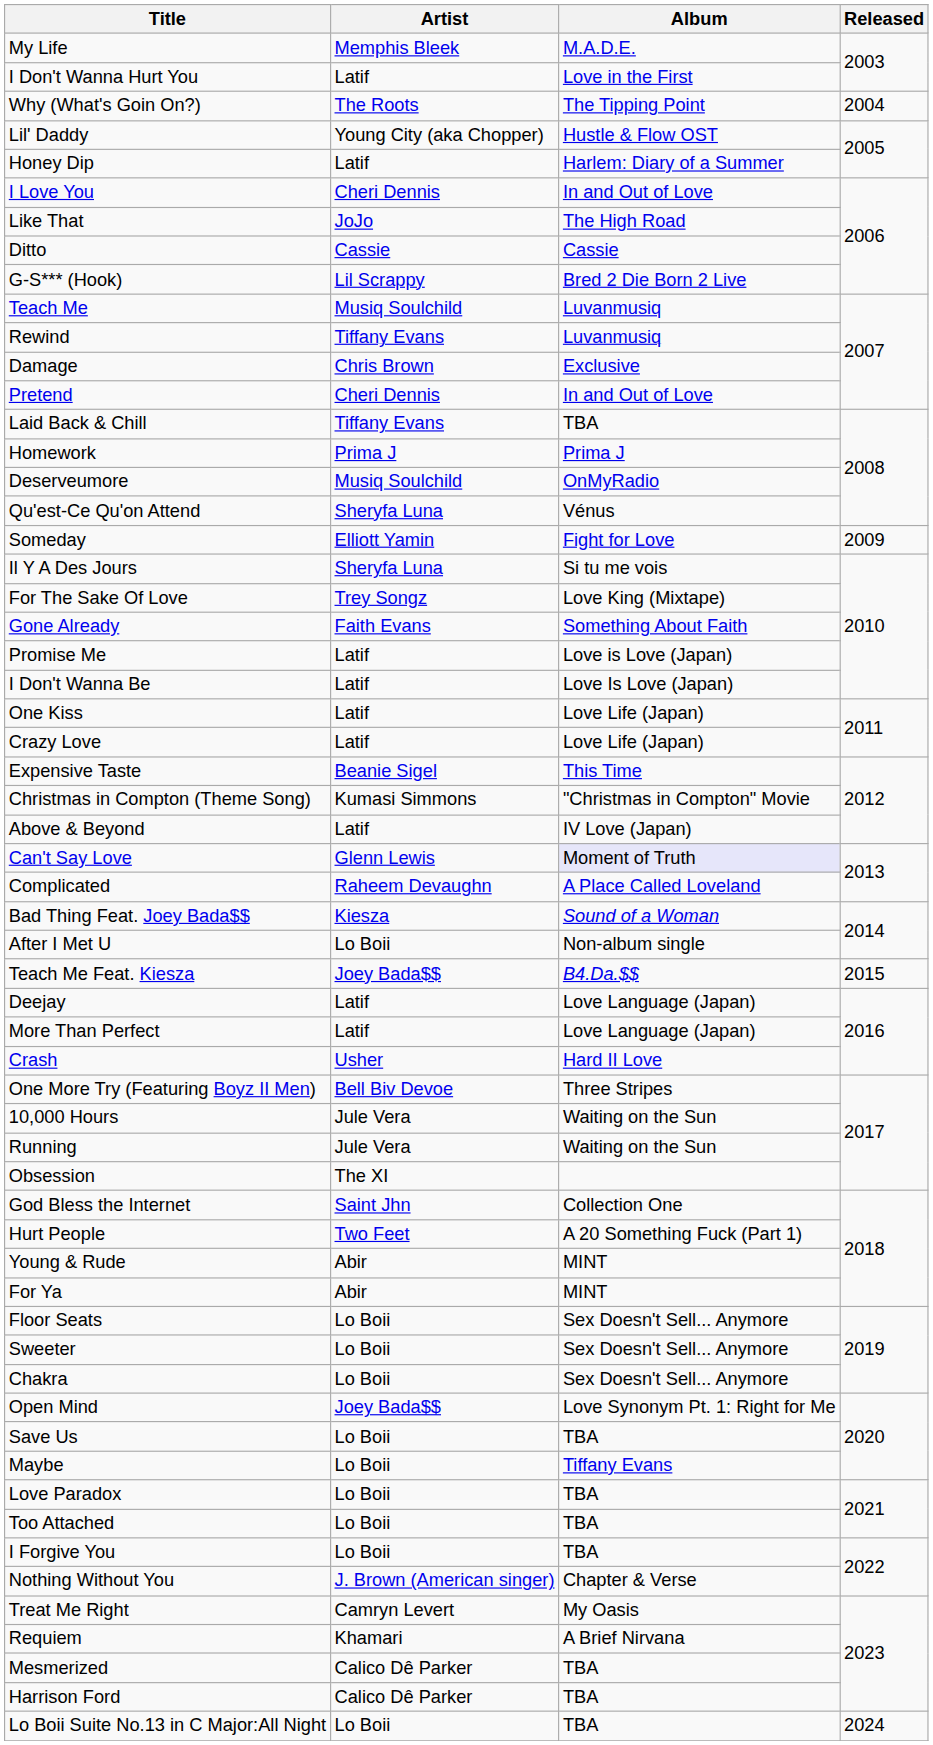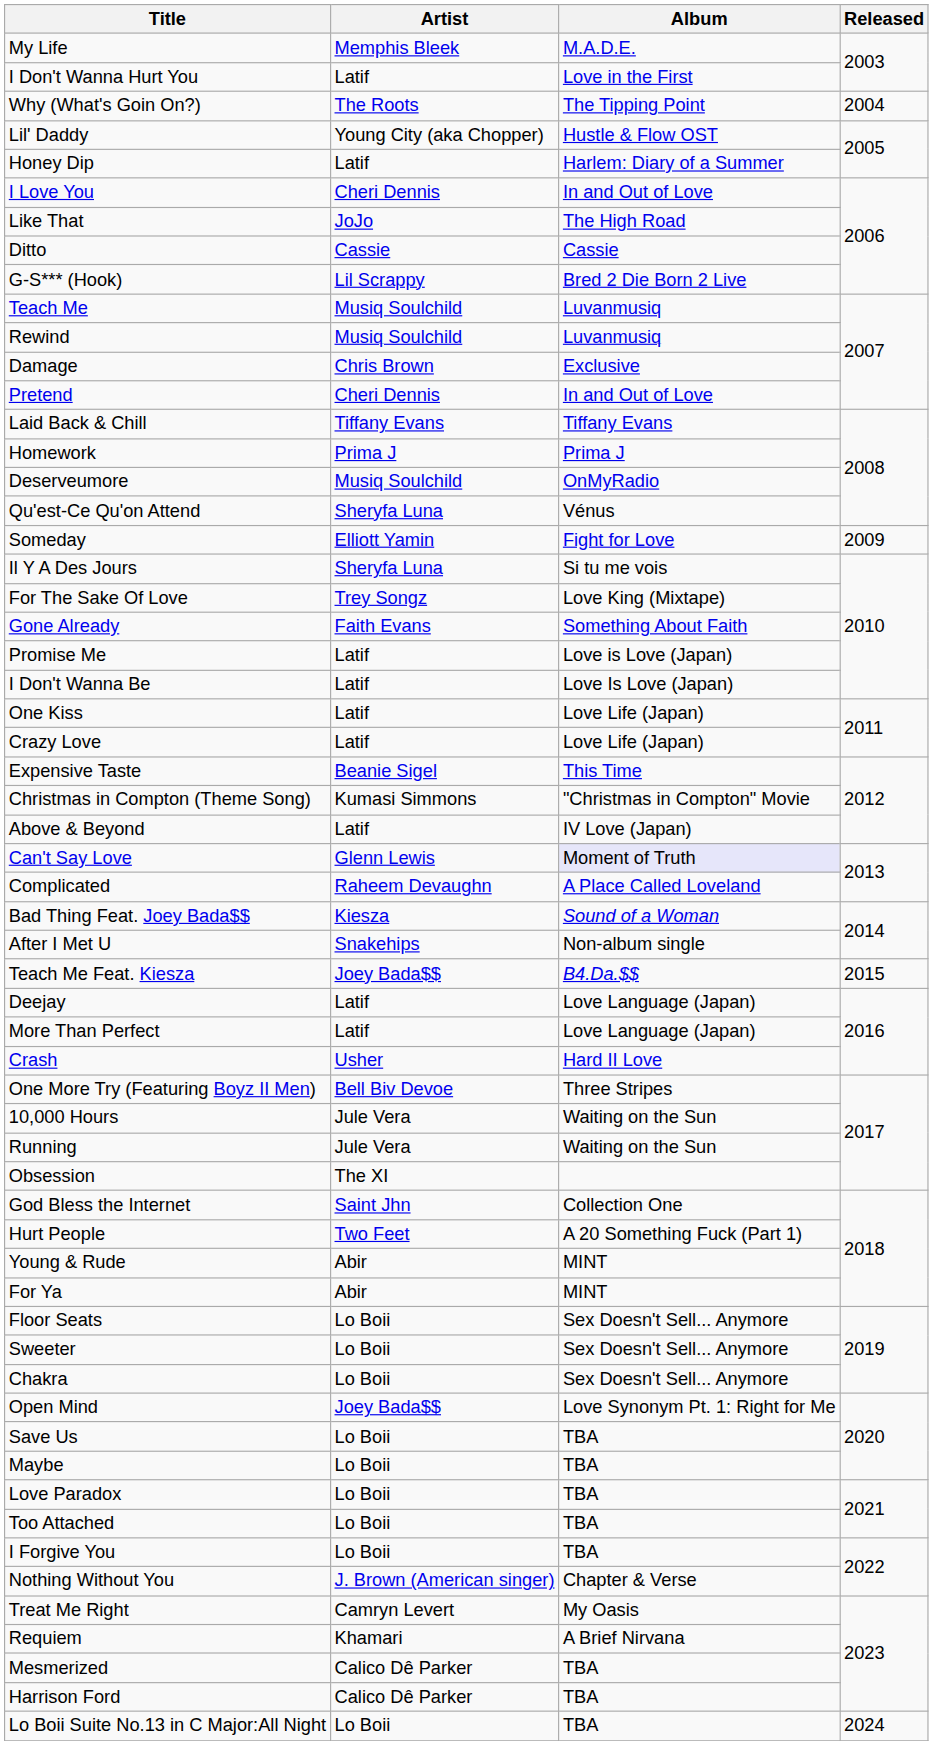Rewind | Artist: Tiffany Evans -> Musiq Soulchild
Laid Back & Chill | Album: TBA -> Tiffany Evans
After I Met U | Artist: Lo Boii -> Snakehips
Maybe | Album: Tiffany Evans -> TBA
